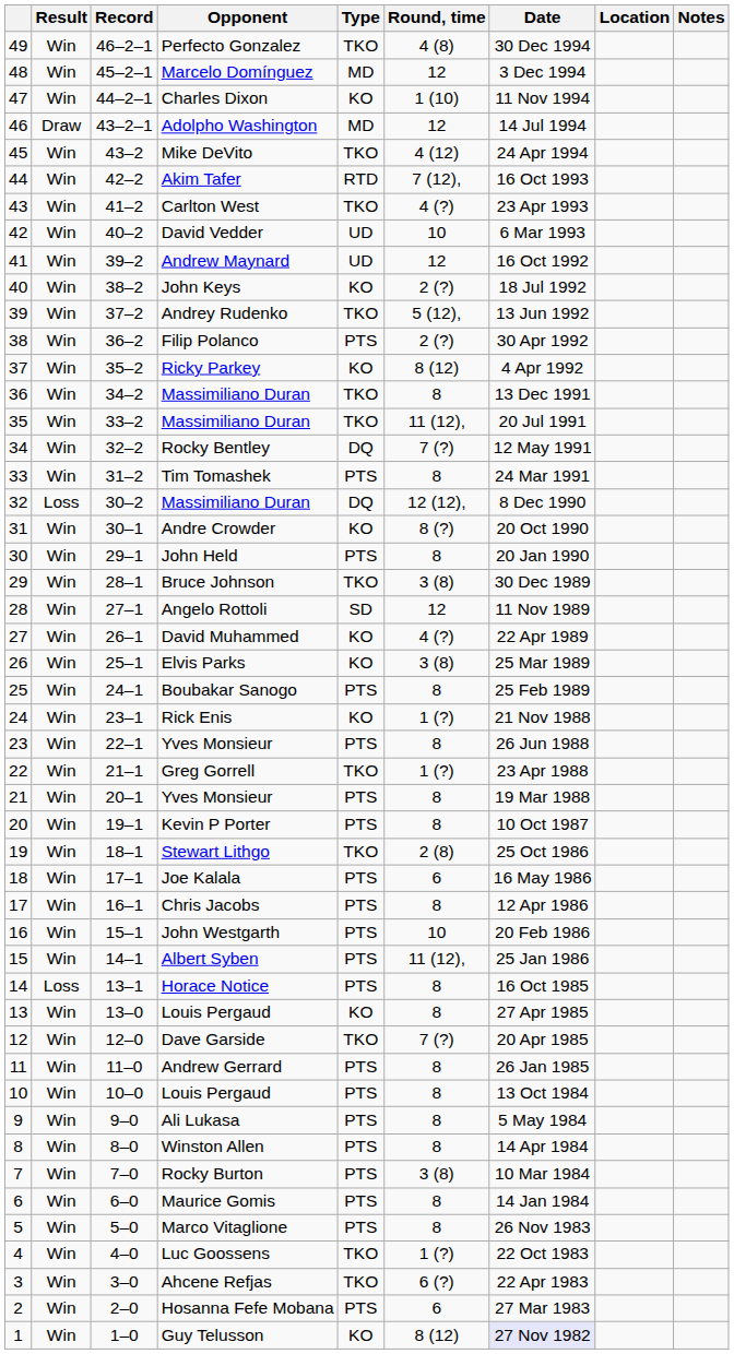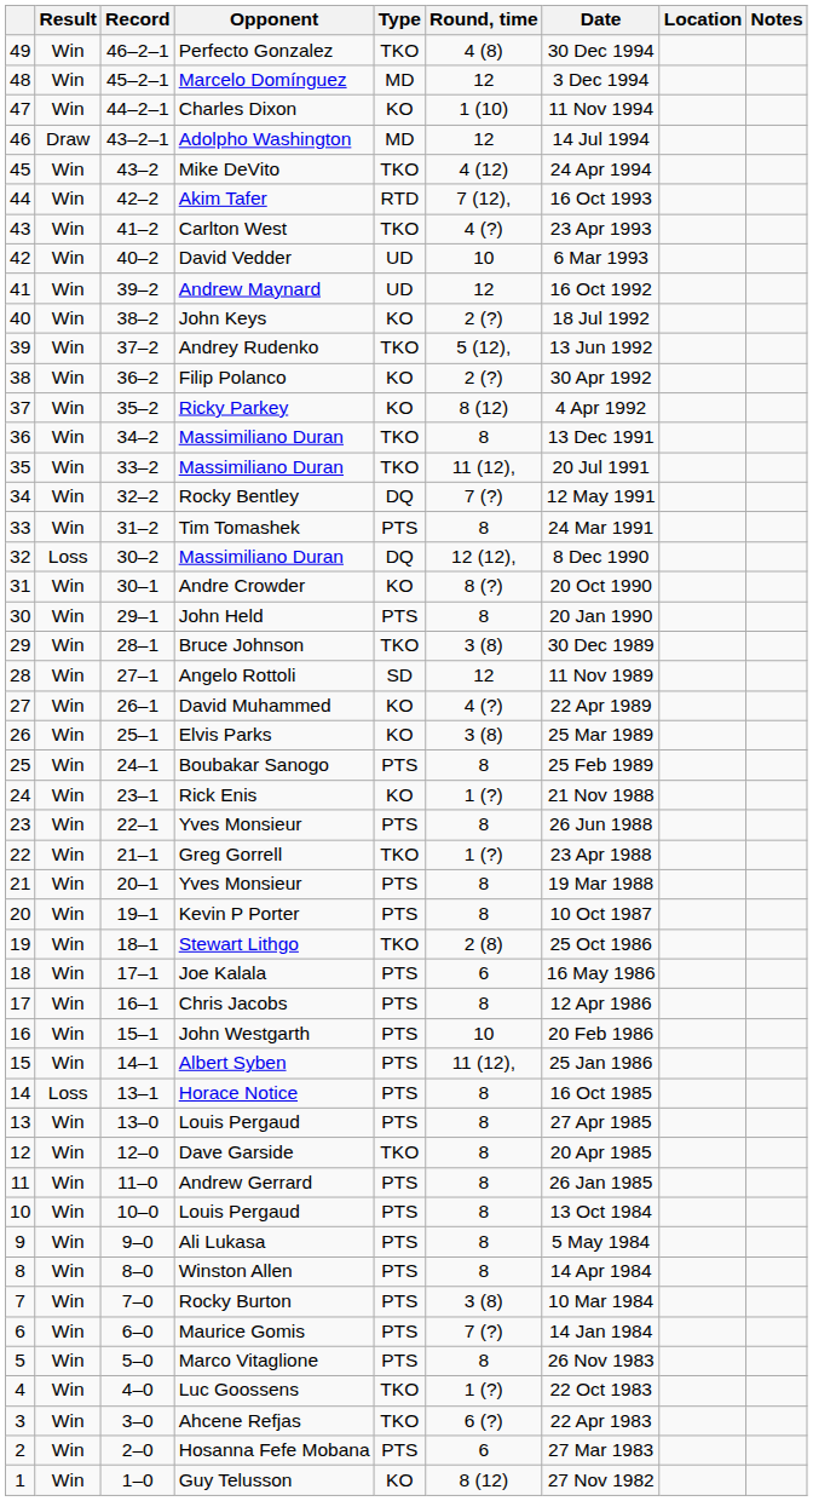Filip Polanco | Type: PTS -> KO
13 / Louis Pergaud | Type: KO -> PTS
Dave Garside | Round, time: 7 (?) -> 8
Maurice Gomis | Round, time: 8 -> 7 (?)
Guy Telusson | Date: lavender background -> no background
